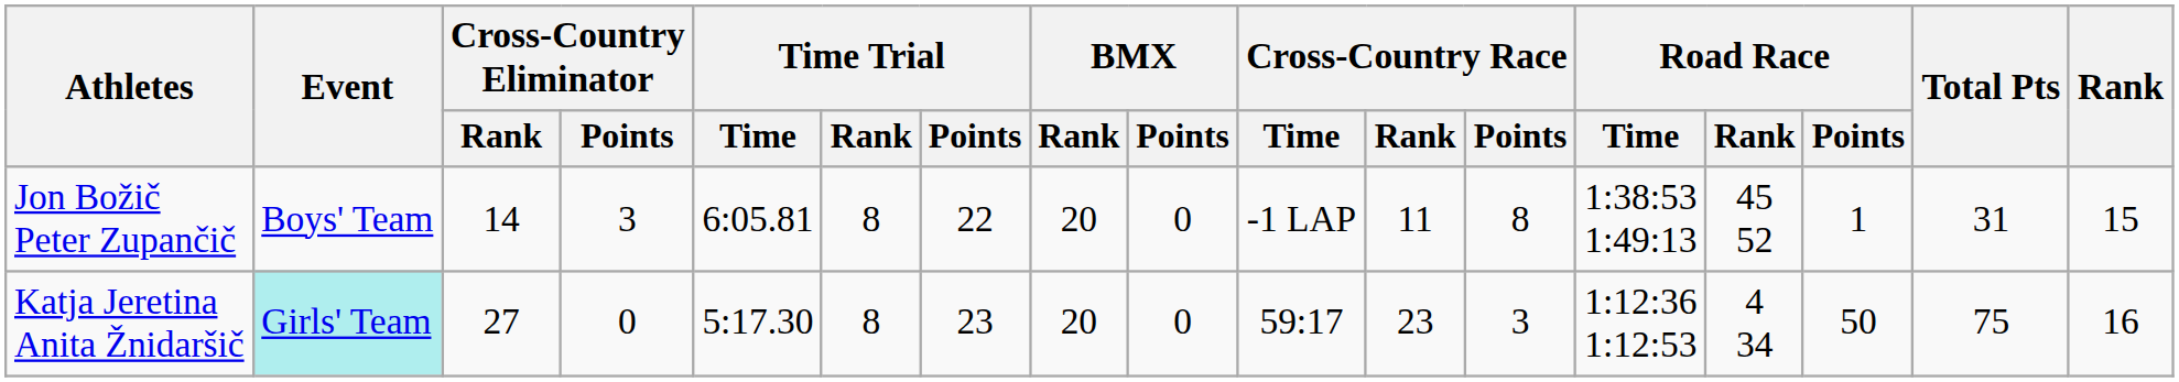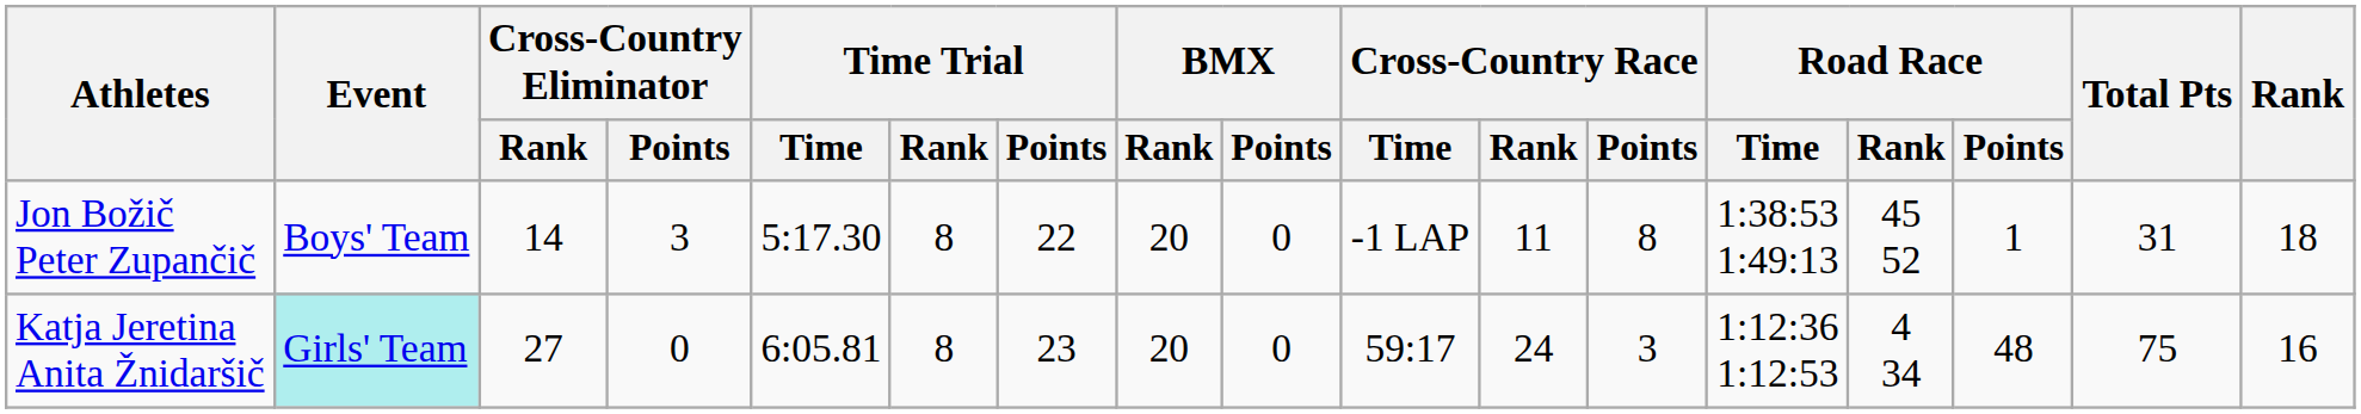Jon Božič Peter Zupančič | Time Trial / Time: 6:05.81 -> 5:17.30
Jon Božič Peter Zupančič | Rank: 15 -> 18
Katja Jeretina Anita Žnidaršič | Time Trial / Time: 5:17.30 -> 6:05.81
Katja Jeretina Anita Žnidaršič | Cross-Country Race / Rank: 23 -> 24
Katja Jeretina Anita Žnidaršič | Road Race / Points: 50 -> 48
